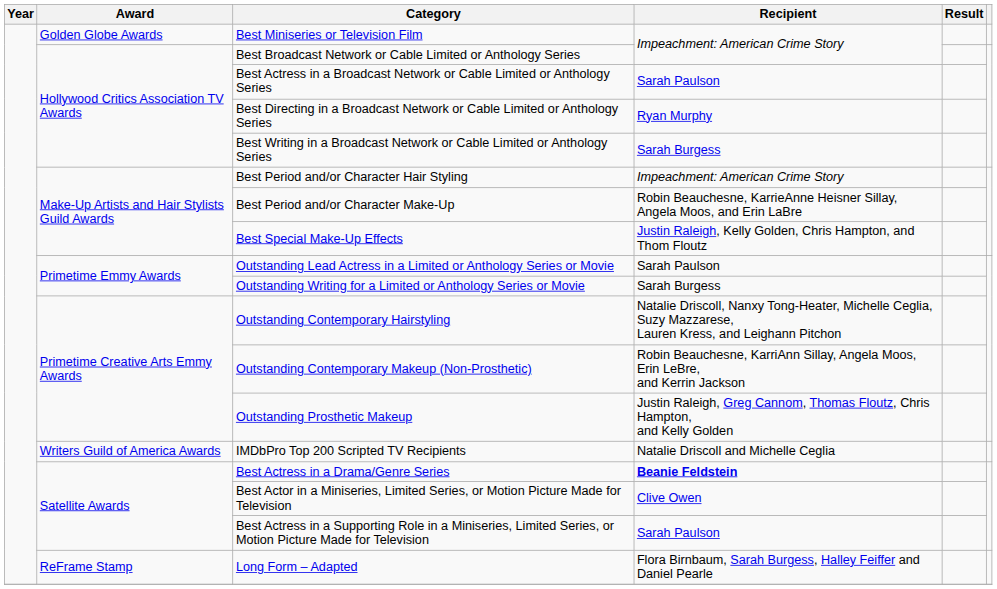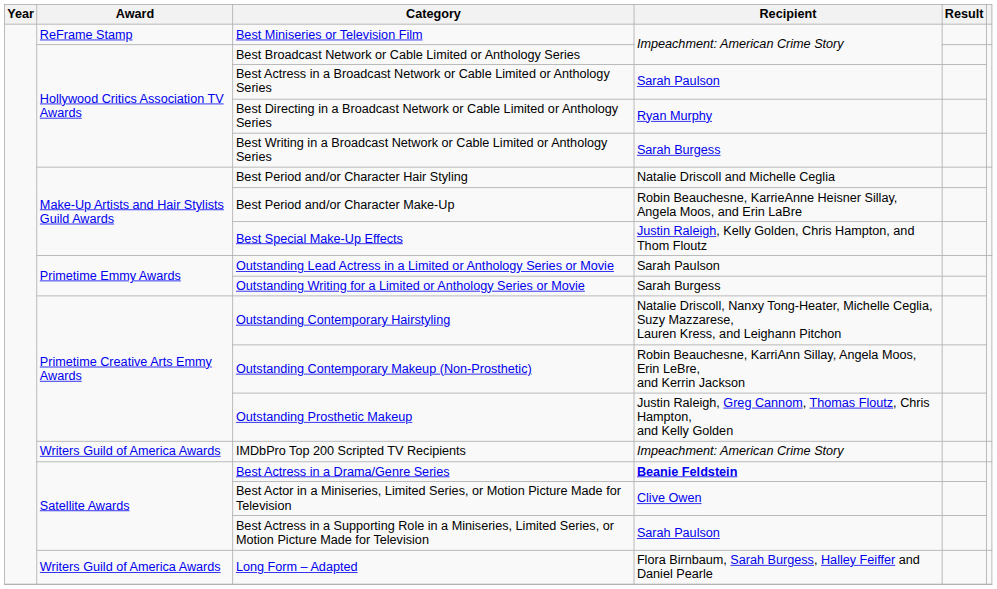Best Miniseries or Television Film | Award: Golden Globe Awards -> ReFrame Stamp
Best Period and/or Character Hair Styling | Recipient: Impeachment: American Crime Story -> Natalie Driscoll and Michelle Ceglia
IMDbPro Top 200 Scripted TV Recipients | Recipient: Natalie Driscoll and Michelle Ceglia -> Impeachment: American Crime Story
Long Form – Adapted | Award: ReFrame Stamp -> Writers Guild of America Awards
